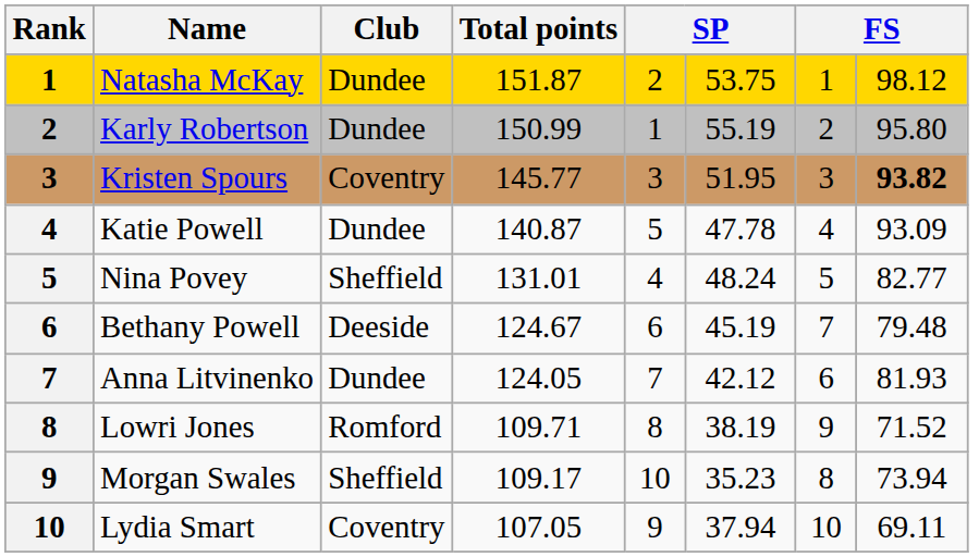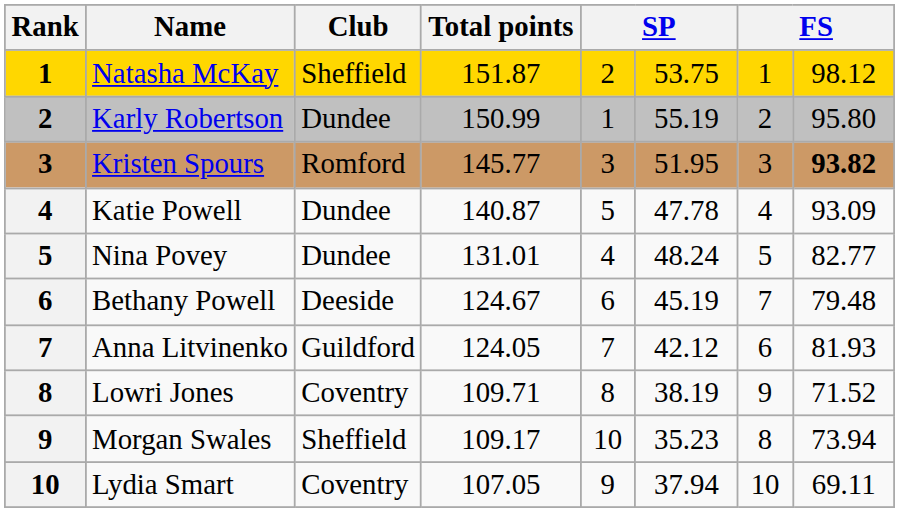Natasha McKay | Club: Dundee -> Sheffield
Kristen Spours | Club: Coventry -> Romford
Nina Povey | Club: Sheffield -> Dundee
Anna Litvinenko | Club: Dundee -> Guildford
Lowri Jones | Club: Romford -> Coventry
